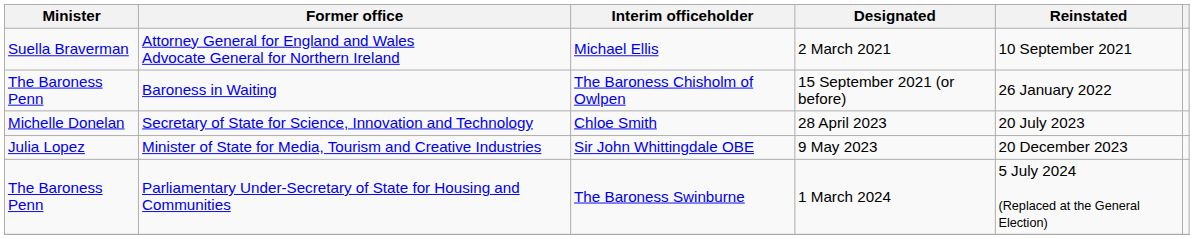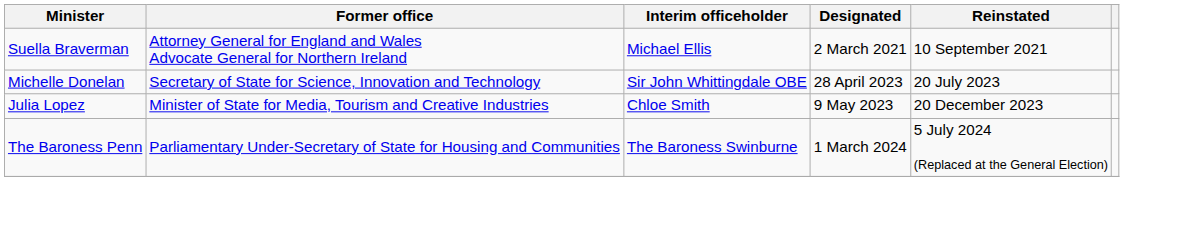- row: The Baroness Penn | Baroness in Waiting | The Baroness Chisholm of Owlpen | 15 September 2021 (or before) | 26 January 2022
Secretary of State for Science, Innovation and Technology | Interim officeholder: Chloe Smith -> Sir John Whittingdale OBE
Minister of State for Media, Tourism and Creative Industries | Interim officeholder: Sir John Whittingdale OBE -> Chloe Smith
